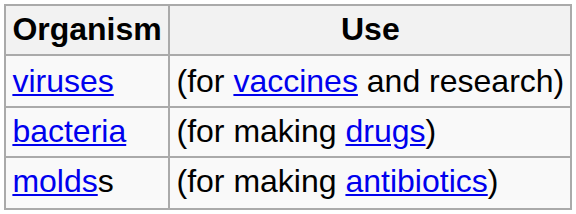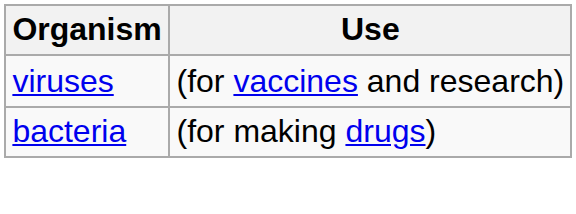- row: moldss | (for making antibiotics)
